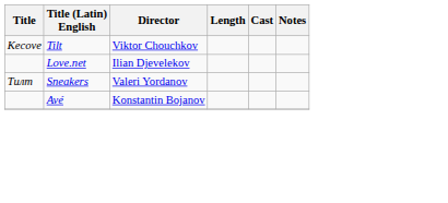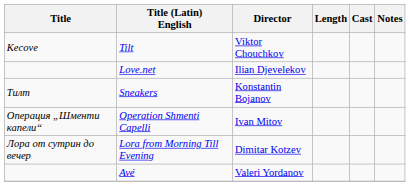Sneakers | Director: Valeri Yordanov -> Konstantin Bojanov
+ row: Операция „Шменти капели“ | Operation Shmenti Capelli | Ivan Mitov
+ row: Лора от сутрин до вечер | Lora from Morning Till Evening | Dimitar Kotzev
Avé | Director: Konstantin Bojanov -> Valeri Yordanov
